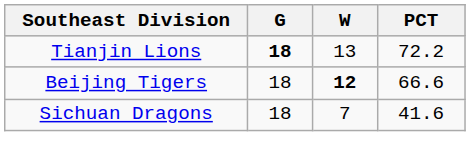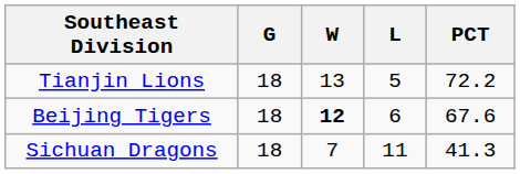+ column: L | 5 | 6 | 11
Tianjin Lions | G: bold -> normal
Beijing Tigers | PCT: 66.6 -> 67.6
Sichuan Dragons | PCT: 41.6 -> 41.3
